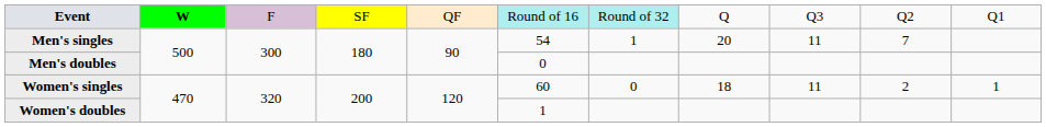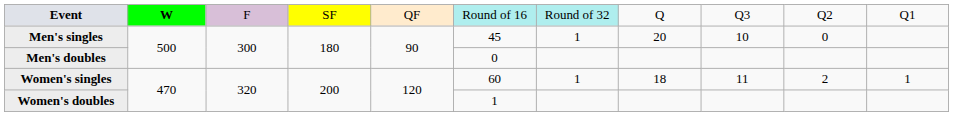Men's singles | column 6: 54 -> 45
Men's singles | column 9: 11 -> 10
Men's singles | column 10: 7 -> 0
Women's singles | column 7: 0 -> 1
